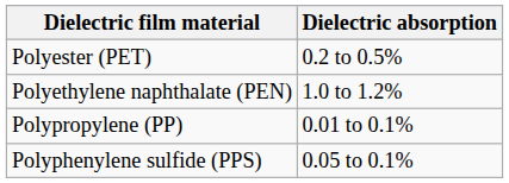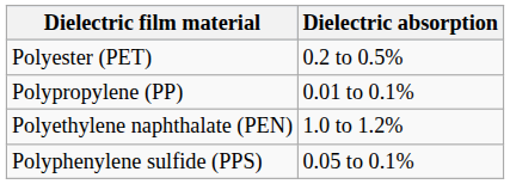rows swapped: Polypropylene (PP) <-> Polyethylene naphthalate (PEN)
